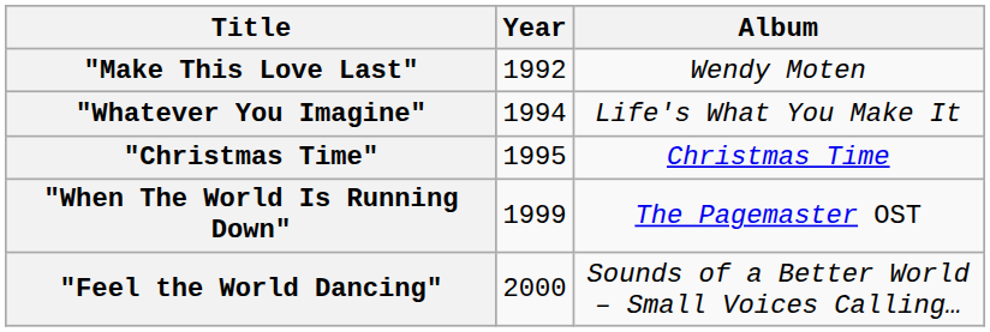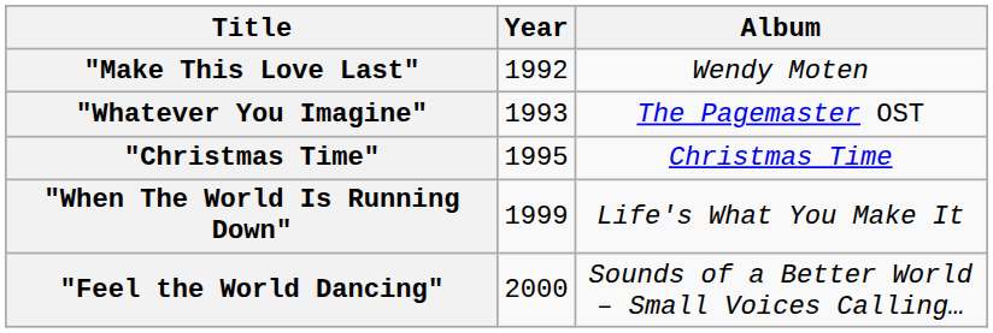"Whatever You Imagine" | Year: 1994 -> 1993
"Whatever You Imagine" | Album: Life's What You Make It -> The Pagemaster OST
"When The World Is Running Down" | Album: The Pagemaster OST -> Life's What You Make It
